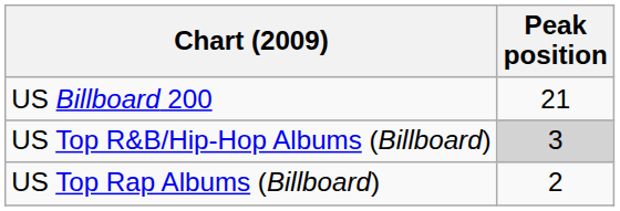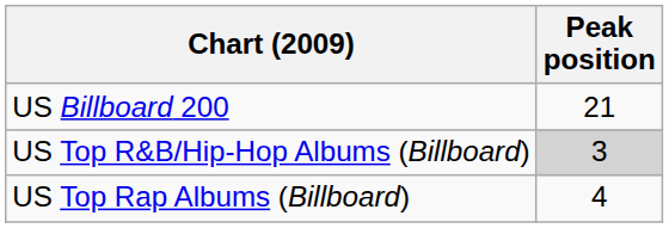US Top Rap Albums (Billboard) | Peak position: 2 -> 4
